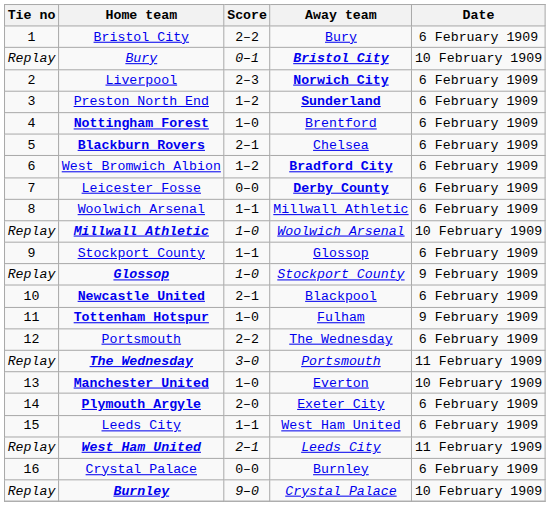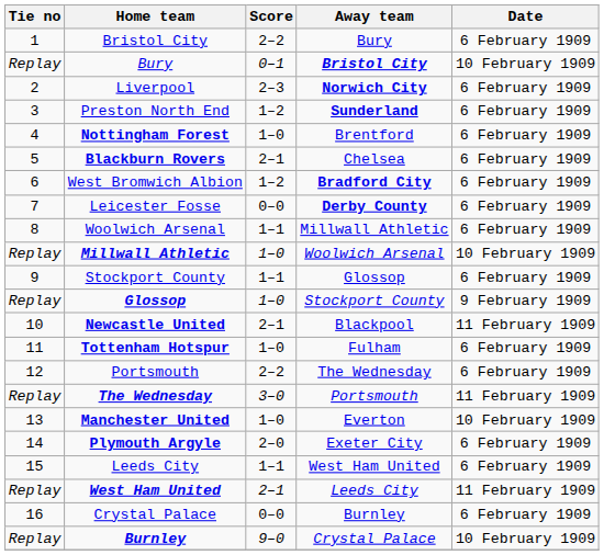Newcastle United | Date: 6 February 1909 -> 11 February 1909
Tottenham Hotspur | Date: 9 February 1909 -> 6 February 1909
